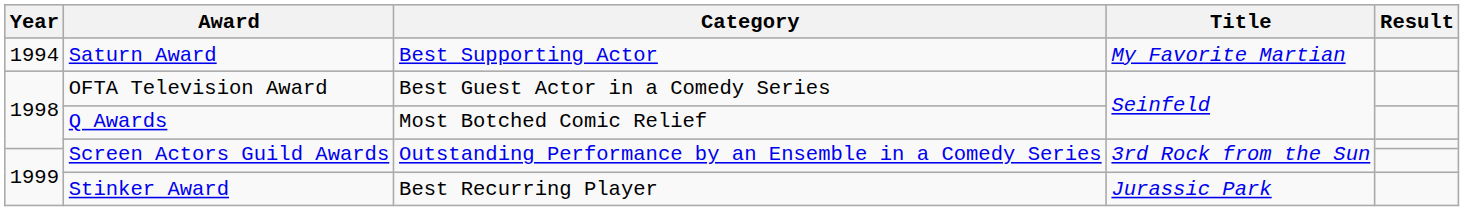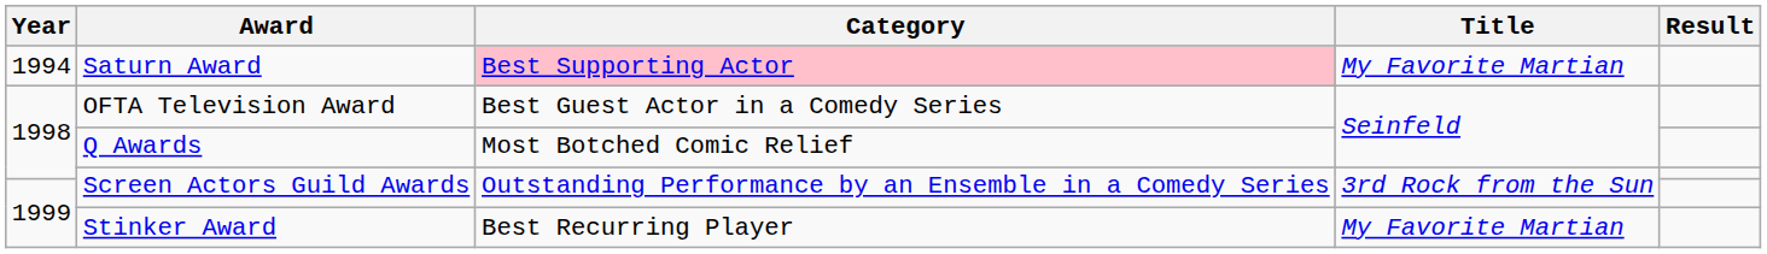Saturn Award | Category: no background -> pink background
Stinker Award | Title: Jurassic Park -> My Favorite Martian
